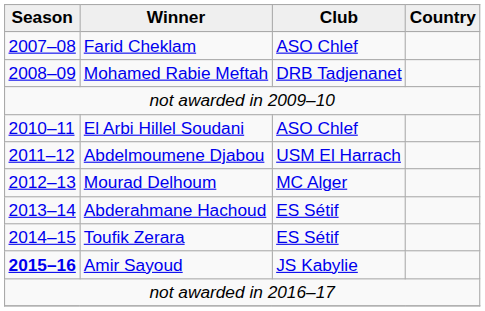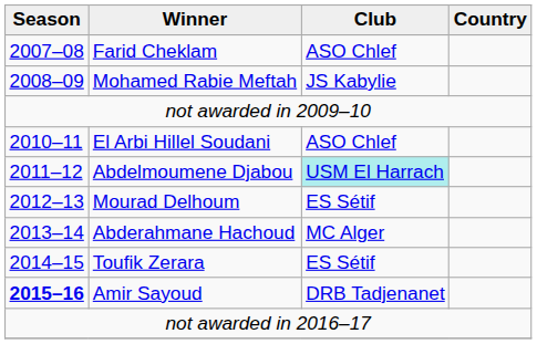Mohamed Rabie Meftah | Club: DRB Tadjenanet -> JS Kabylie
Abdelmoumene Djabou | Club: no background -> paleturquoise background
Mourad Delhoum | Club: MC Alger -> ES Sétif
Abderahmane Hachoud | Club: ES Sétif -> MC Alger
Amir Sayoud | Club: JS Kabylie -> DRB Tadjenanet
